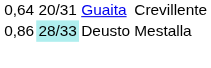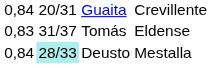Guaita | column 1: 0,64 -> 0,84
+ row: 0,83 | 31/37 | Tomás | Eldense
Deusto | column 1: 0,86 -> 0,84
